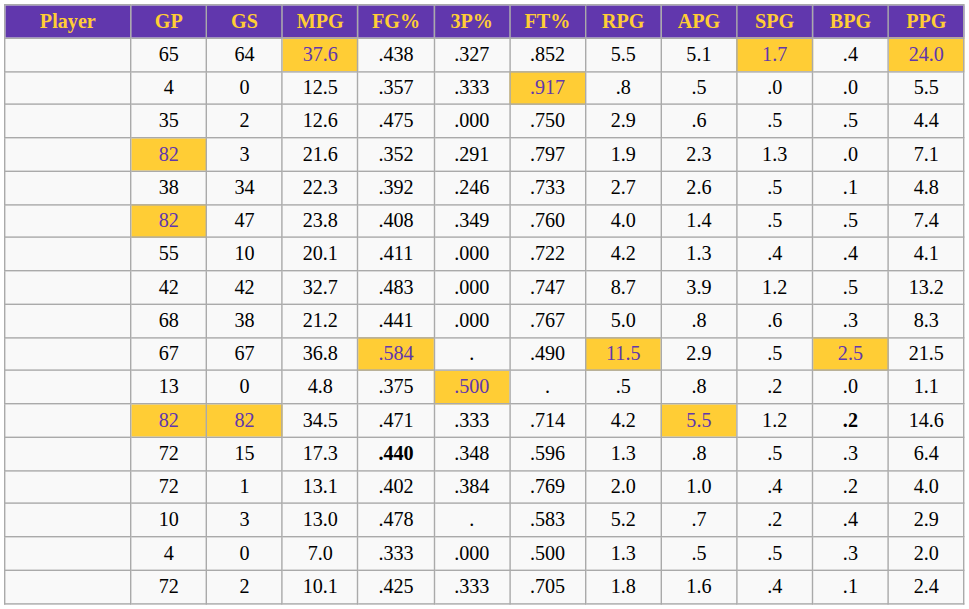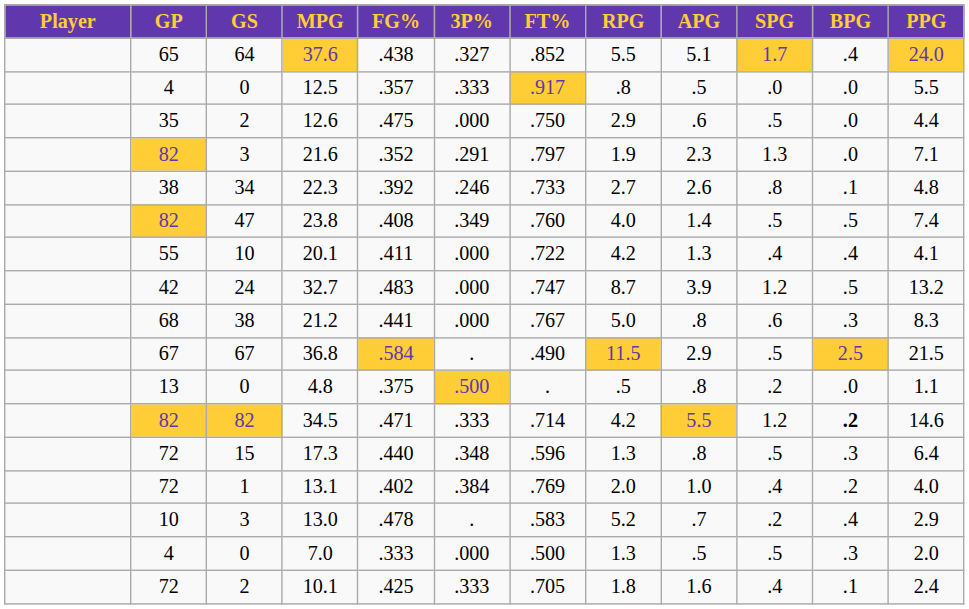12.6 | BPG: .5 -> .0
22.3 | SPG: .5 -> .8
32.7 | GS: 42 -> 24
17.3 | FG%: bold -> normal
